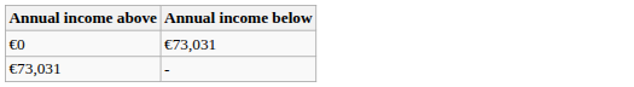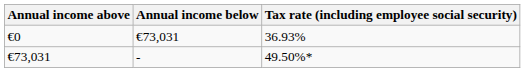+ column: Tax rate (including employee social security) | 36.93% | 49.50%*
